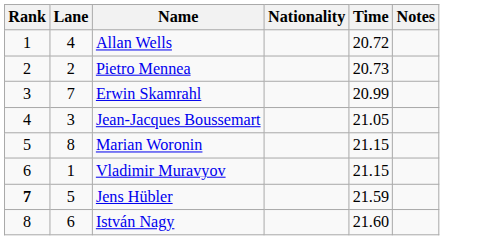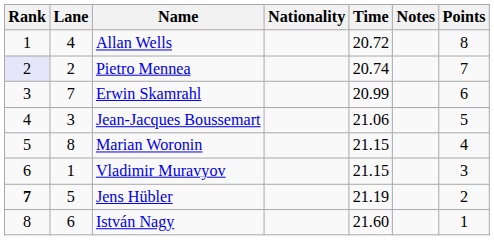+ column: Points | 8 | 7 | 6 | 5 | 4 | 3 | 2 | 1
Pietro Mennea | Rank: no background -> lavender background
Pietro Mennea | Time: 20.73 -> 20.74
Jean-Jacques Boussemart | Time: 21.05 -> 21.06
Jens Hübler | Time: 21.59 -> 21.19
